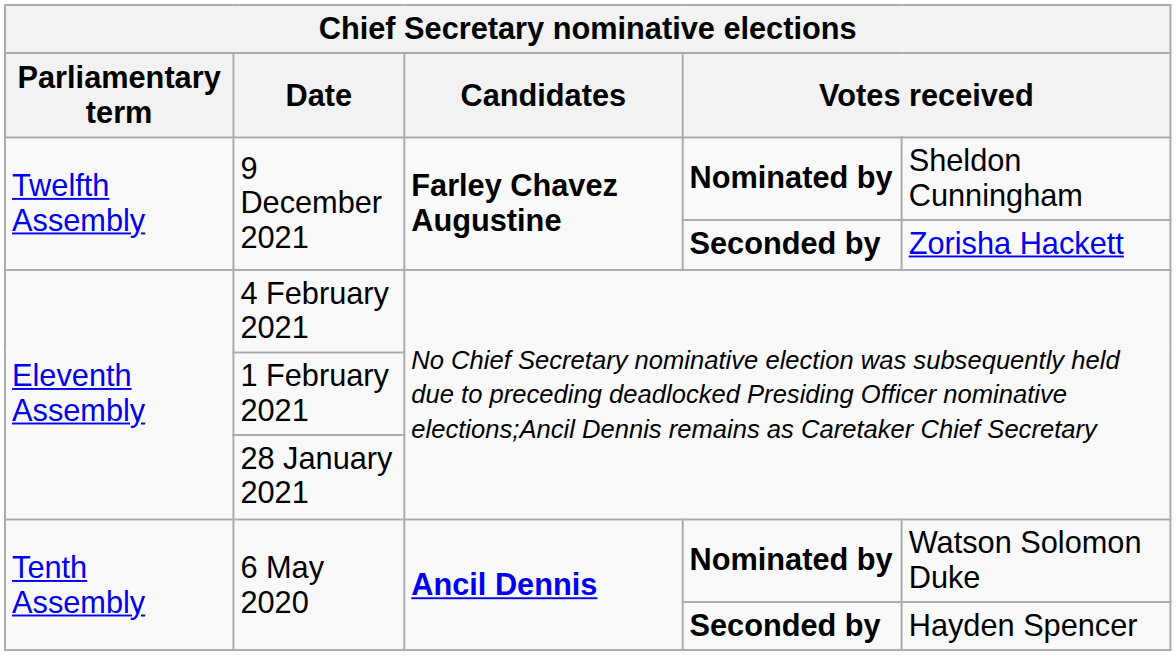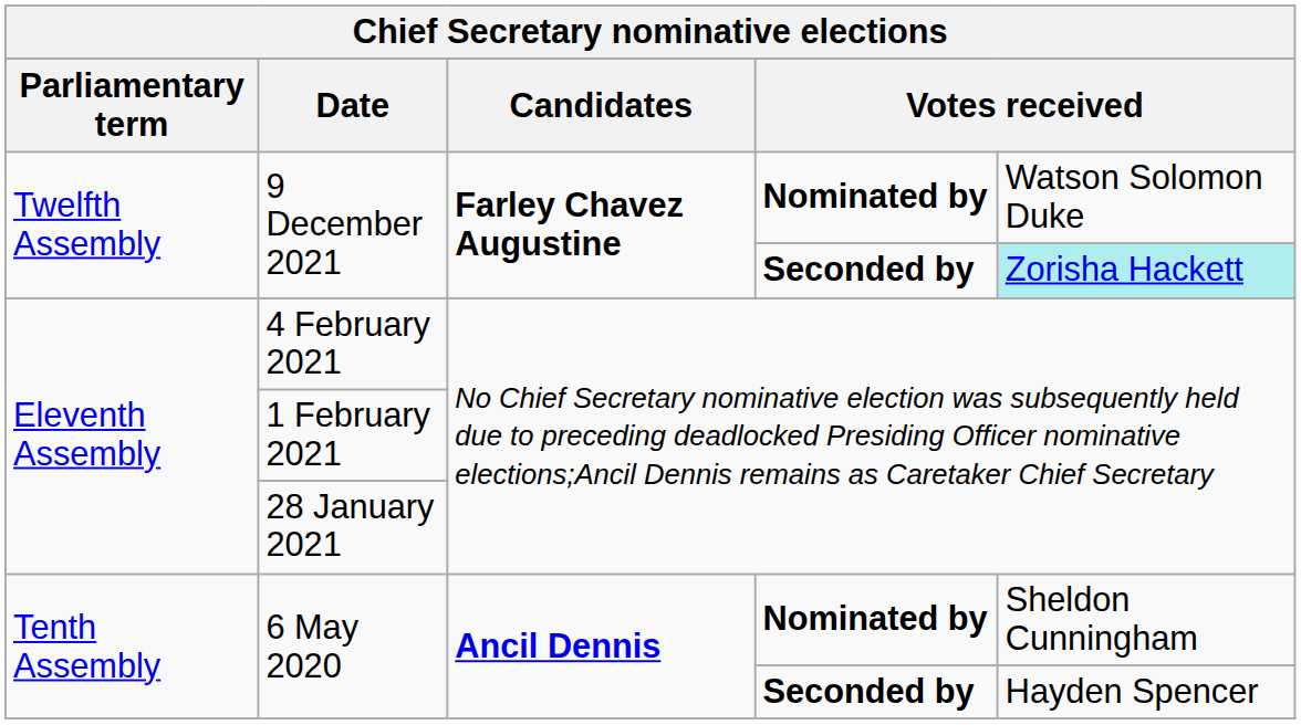9 December 2021 / Nominated by | column 5: Sheldon Cunningham -> Watson Solomon Duke
9 December 2021 / Seconded by | column 5: no background -> paleturquoise background
6 May 2020 / Nominated by | column 5: Watson Solomon Duke -> Sheldon Cunningham
